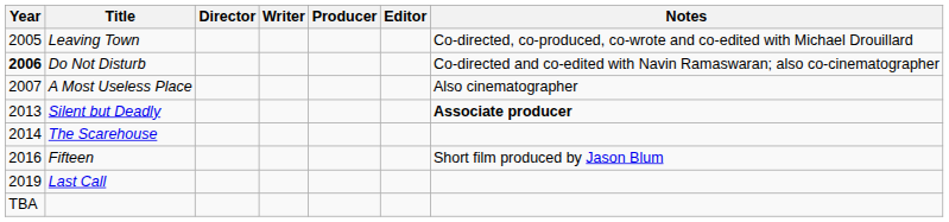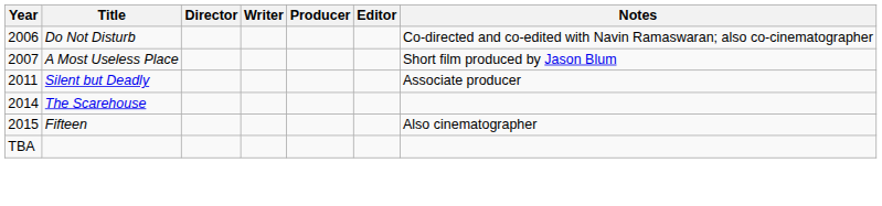- row: 2005 | Leaving Town | Co-directed, co-produced, co-wrote and co-edited with Michael Drouillard
Do Not Disturb | Year: bold -> normal
A Most Useless Place | Notes: Also cinematographer -> Short film produced by Jason Blum
Silent but Deadly | Year: 2013 -> 2011
Silent but Deadly | Notes: bold -> normal
Fifteen | Year: 2016 -> 2015
Fifteen | Notes: Short film produced by Jason Blum -> Also cinematographer
- row: 2019 | Last Call
